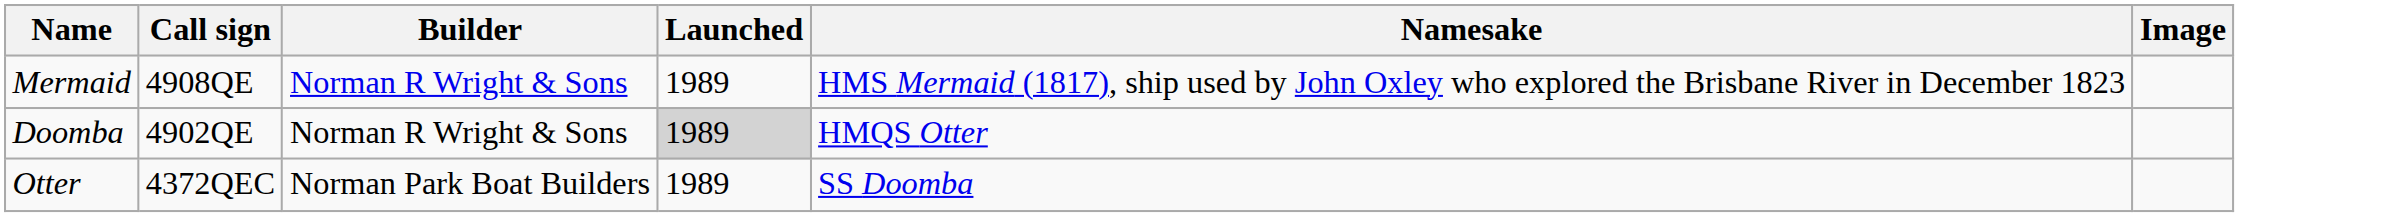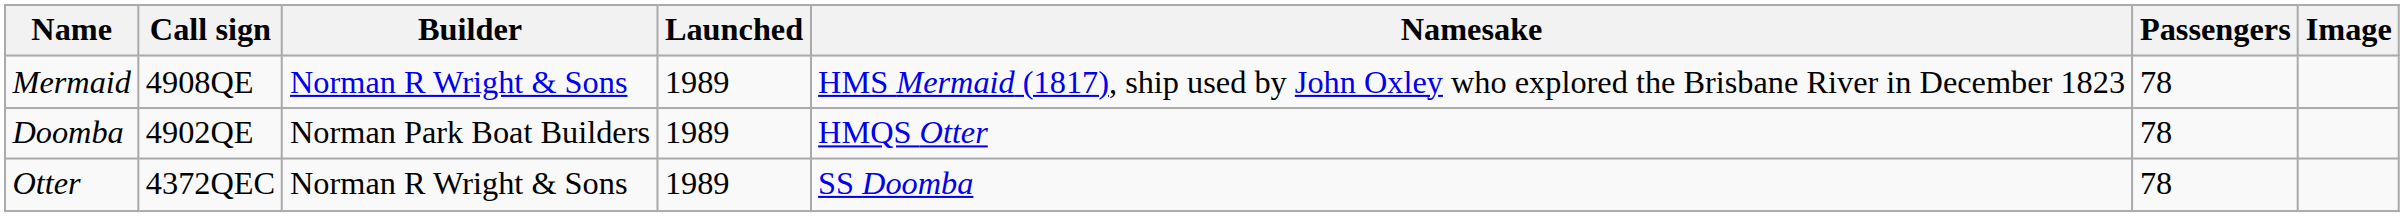+ column: Passengers | 78 | 78 | 78
Doomba | Builder: Norman R Wright & Sons -> Norman Park Boat Builders
Doomba | Launched: lightgrey background -> no background
Otter | Builder: Norman Park Boat Builders -> Norman R Wright & Sons
